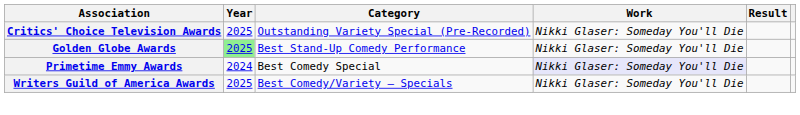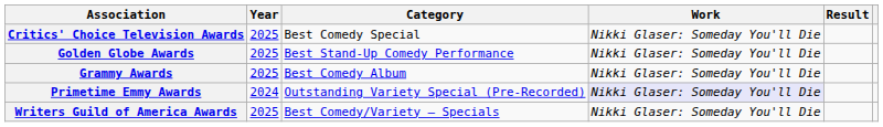Critics' Choice Television Awards | Category: Outstanding Variety Special (Pre-Recorded) -> Best Comedy Special
Golden Globe Awards | Year: lightgreen background -> no background
+ row: Grammy Awards | 2025 | Best Comedy Album | Nikki Glaser: Someday You'll Die
Primetime Emmy Awards | Category: Best Comedy Special -> Outstanding Variety Special (Pre-Recorded)
